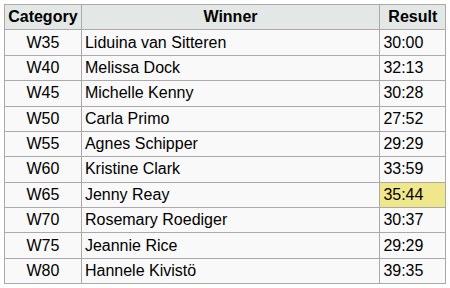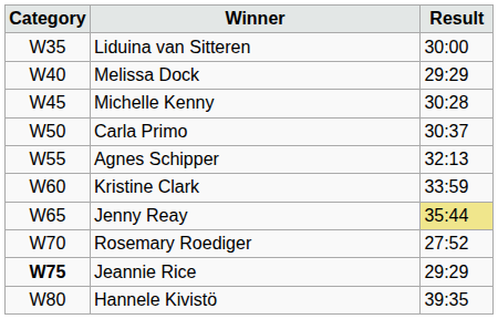Melissa Dock | Result: 32:13 -> 29:29
Carla Primo | Result: 27:52 -> 30:37
Agnes Schipper | Result: 29:29 -> 32:13
Rosemary Roediger | Result: 30:37 -> 27:52
Jeannie Rice | Category: normal -> bold
